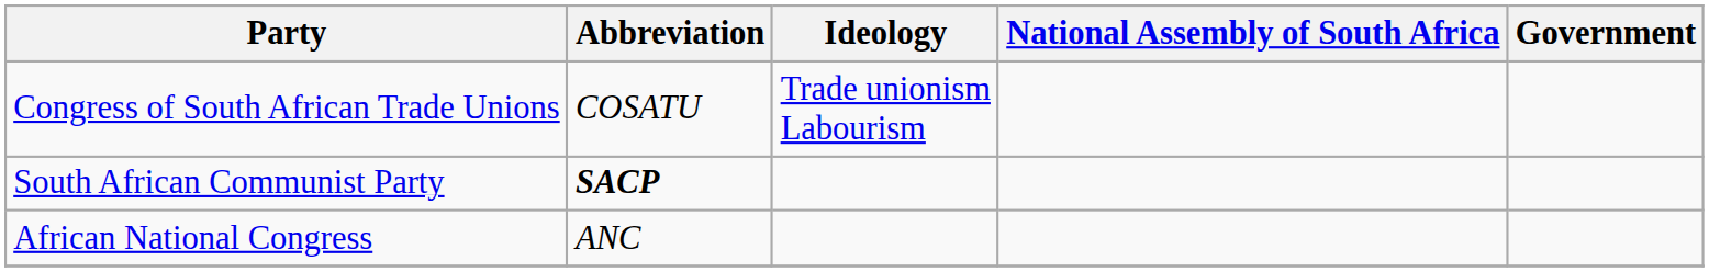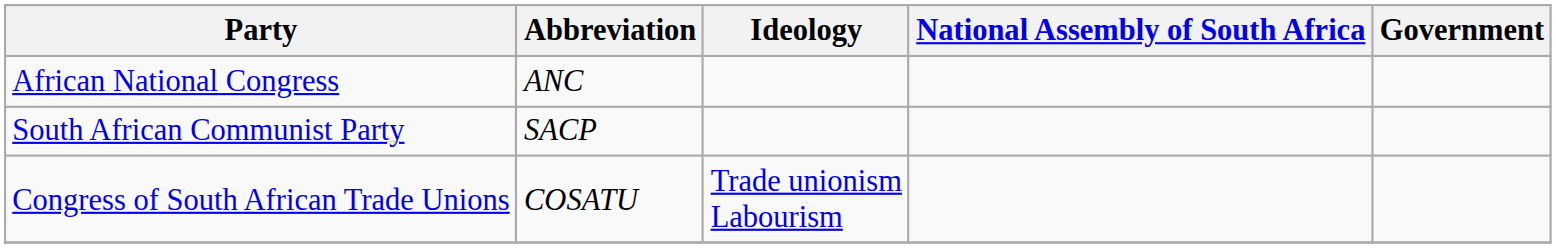rows swapped: African National Congress <-> Congress of South African Trade Unions
South African Communist Party | Abbreviation: bold -> normal
